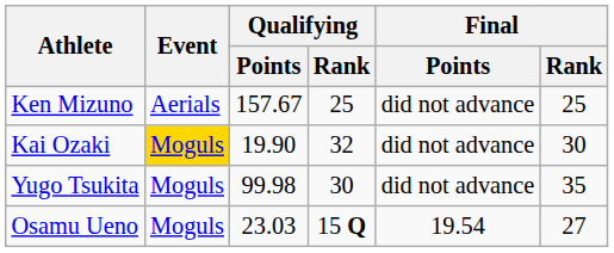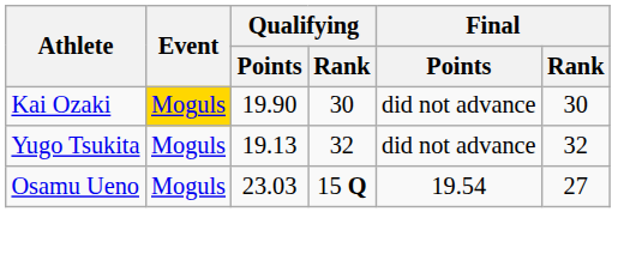- row: Ken Mizuno | Aerials | 157.67 | 25 | did not advance | 25
Kai Ozaki | Qualifying / Rank: 32 -> 30
Yugo Tsukita | Qualifying / Points: 99.98 -> 19.13
Yugo Tsukita | Qualifying / Rank: 30 -> 32
Yugo Tsukita | Final / Rank: 35 -> 32
